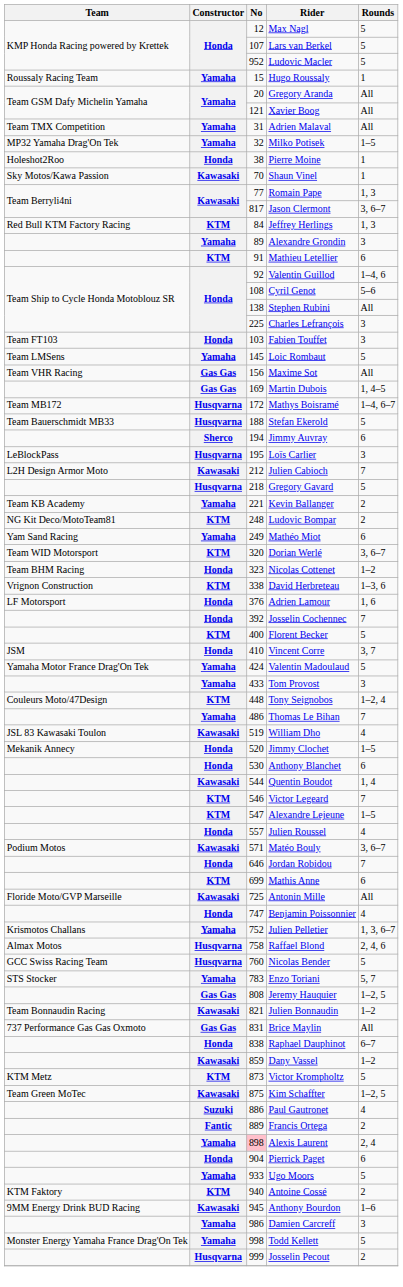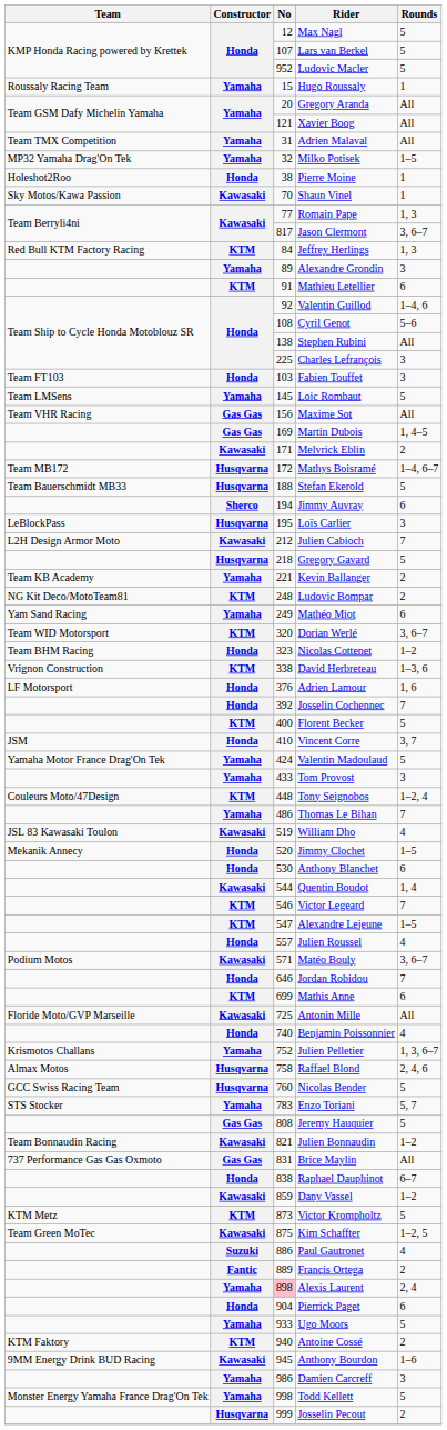+ row: Kawasaki | 171 | Melvrick Eblin | 2
Benjamin Poissonnier | No: 747 -> 740
Jeremy Hauquier | Rounds: 1–2, 5 -> 5
